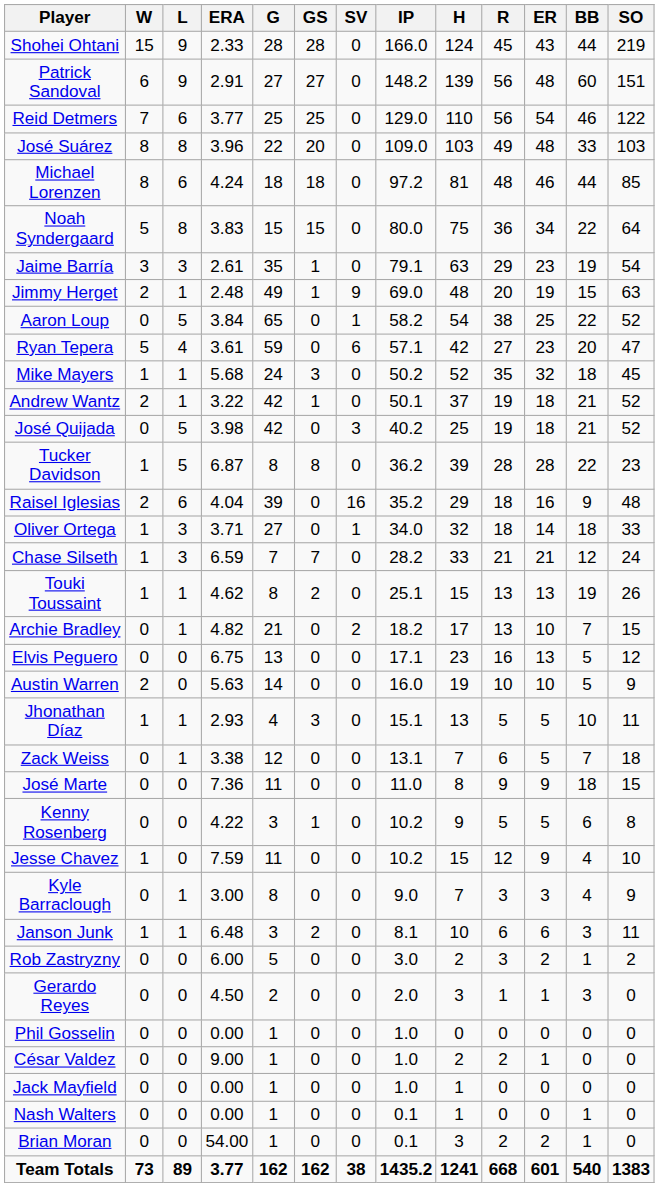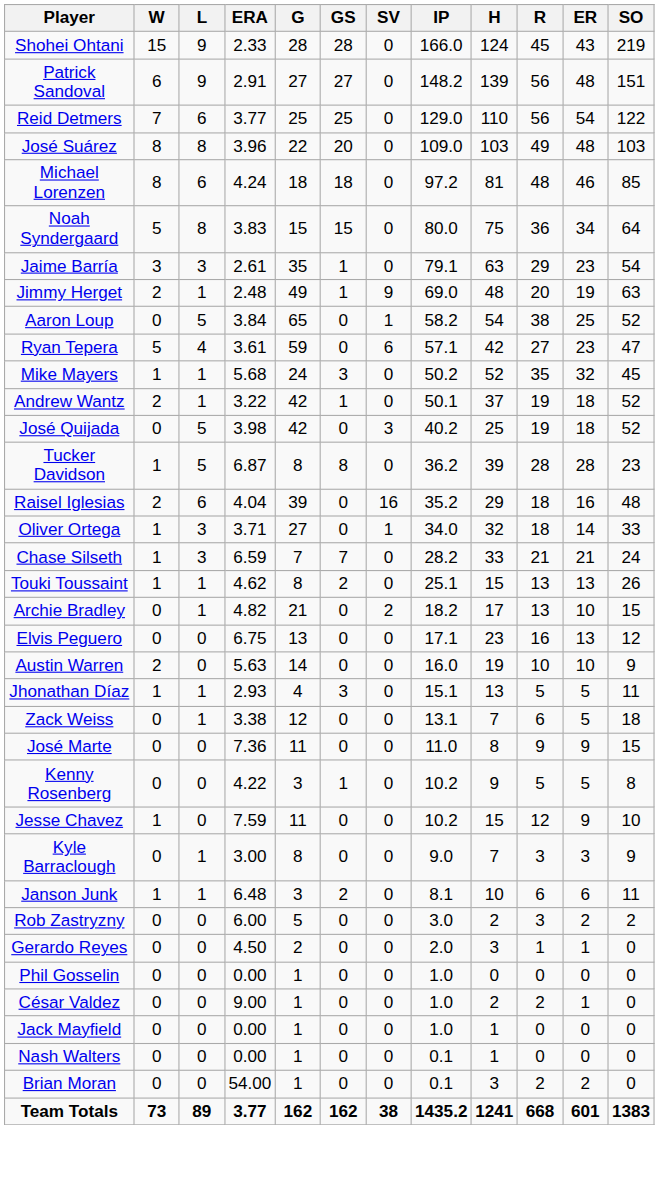- column: BB | 44 | 60 | 46 | 33 | 44 | 22 | 19 | 15 | 22 | 20 | 18 | 21 | 21 | 22 | 9 | 18 | 12 | 19 | 7 | 5 | 5 | 10 | 7 | 18 | 6 | 4 | 4 | 3 | 1 | 3 | 0 | 0 | 0 | 1 | 1 | 540
